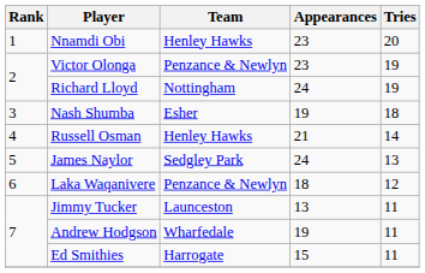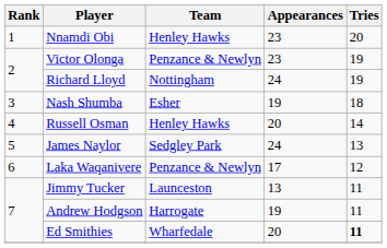Russell Osman | Appearances: 21 -> 20
Laka Waqanivere | Appearances: 18 -> 17
Andrew Hodgson | Team: Wharfedale -> Harrogate
Ed Smithies | Team: Harrogate -> Wharfedale
Ed Smithies | Appearances: 15 -> 20
Ed Smithies | Tries: normal -> bold
